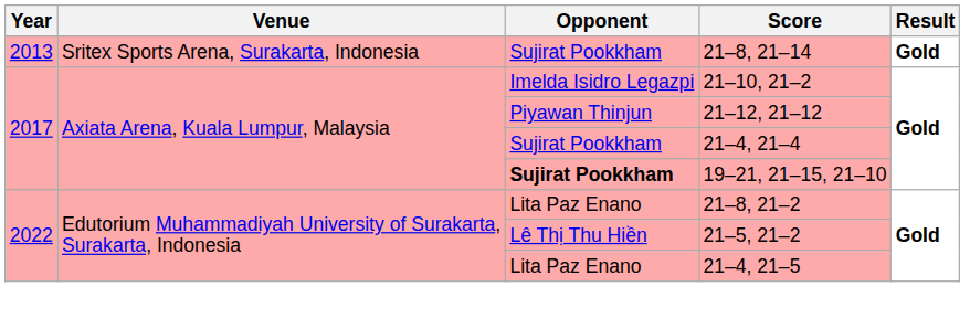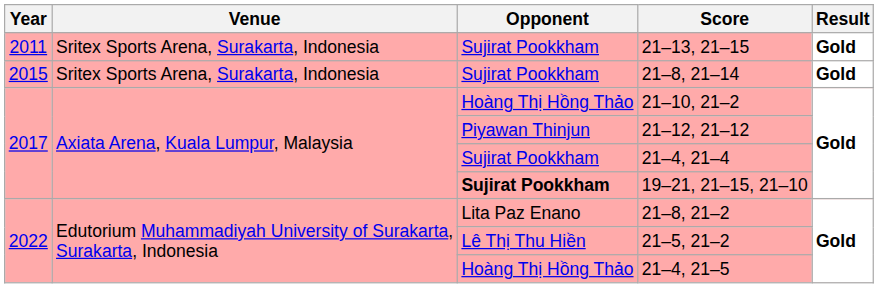+ row: 2011 | Sritex Sports Arena, Surakarta, Indonesia | Sujirat Pookkham | 21–13, 21–15 | Gold
21–8, 21–14 | Year: 2013 -> 2015
21–10, 21–2 | Opponent: Imelda Isidro Legazpi -> Hoàng Thị Hồng Thảo
21–4, 21–5 | Opponent: Lita Paz Enano -> Hoàng Thị Hồng Thảo
